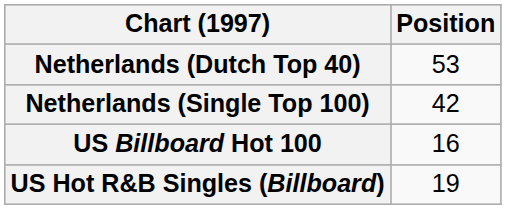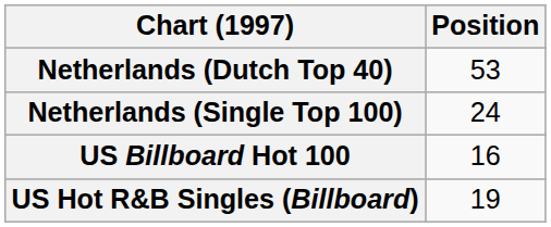Netherlands (Single Top 100) | Position: 42 -> 24
